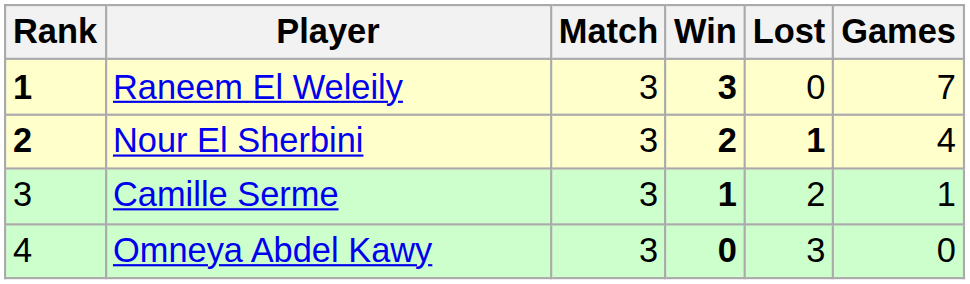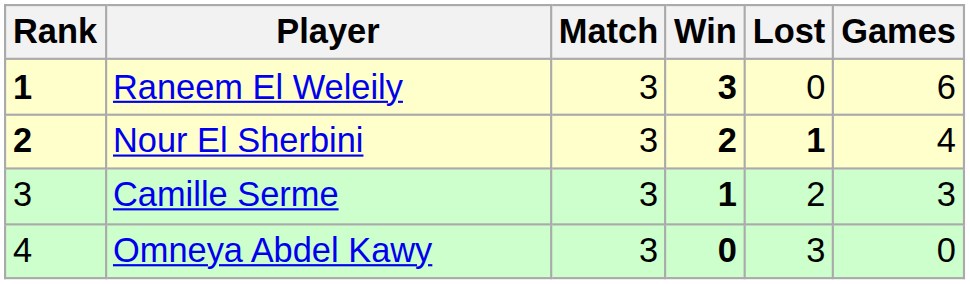Raneem El Weleily | Games: 7 -> 6
Camille Serme | Games: 1 -> 3
